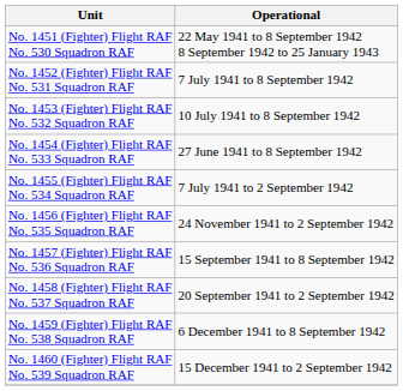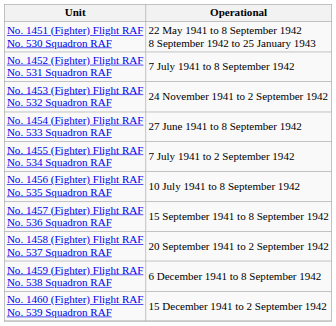No. 1453 (Fighter) Flight RAF No. 532 Squadron RAF | Operational: 10 July 1941 to 8 September 1942 -> 24 November 1941 to 2 September 1942
No. 1456 (Fighter) Flight RAF No. 535 Squadron RAF | Operational: 24 November 1941 to 2 September 1942 -> 10 July 1941 to 8 September 1942
